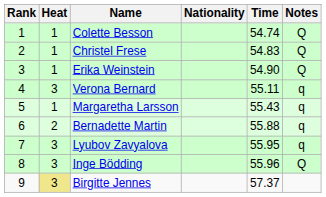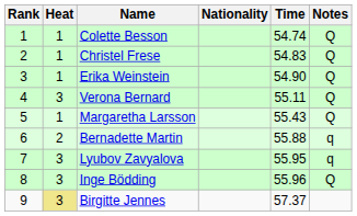Verona Bernard | Notes: q -> Q
Margaretha Larsson | Notes: q -> Q
